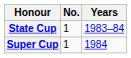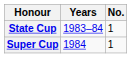columns swapped: No. <-> Years
